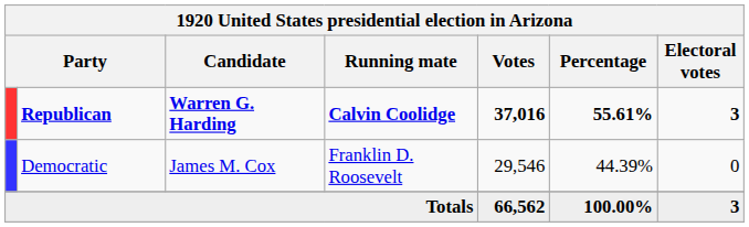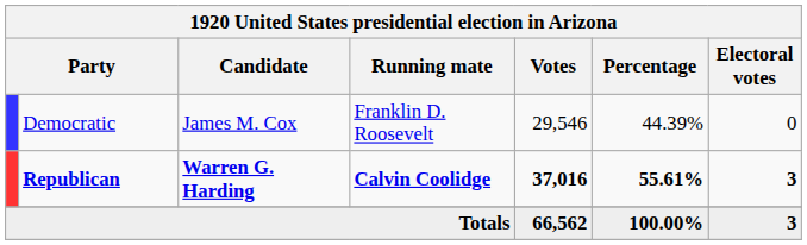rows swapped: Republican <-> Democratic
